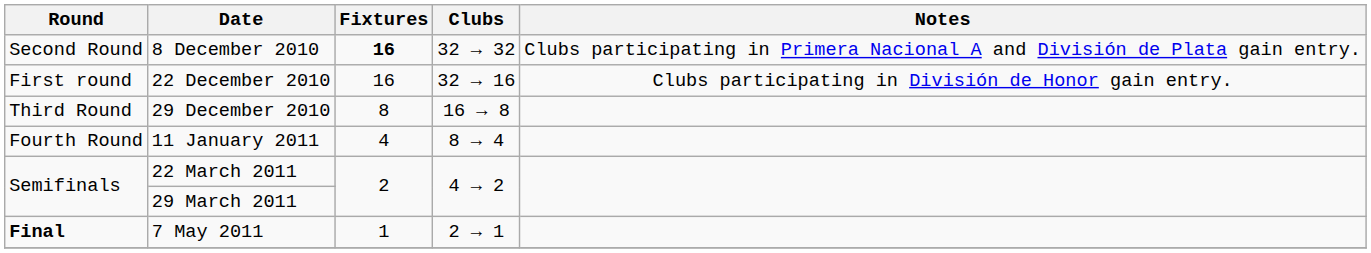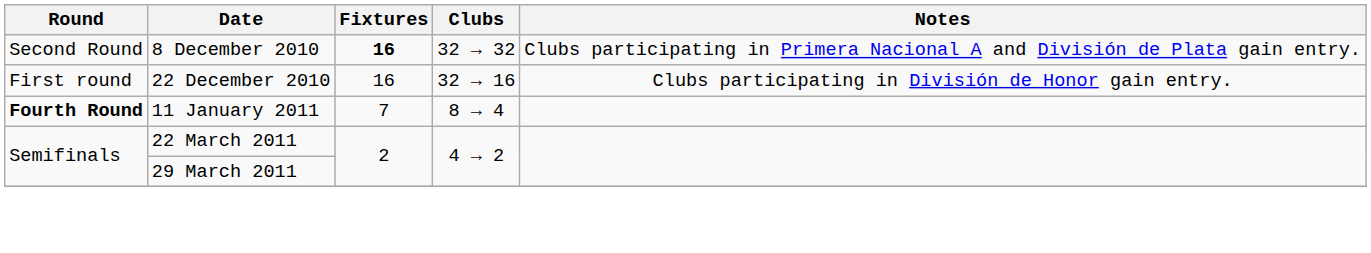- row: Third Round | 29 December 2010 | 8 | 16 → 8
11 January 2011 | Round: normal -> bold
11 January 2011 | Fixtures: 4 -> 7
- row: Final | 7 May 2011 | 1 | 2 → 1
